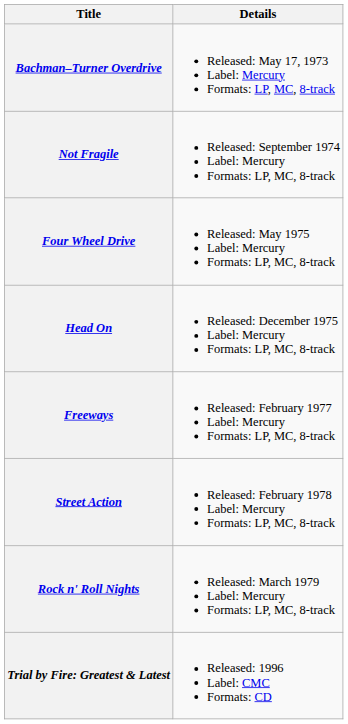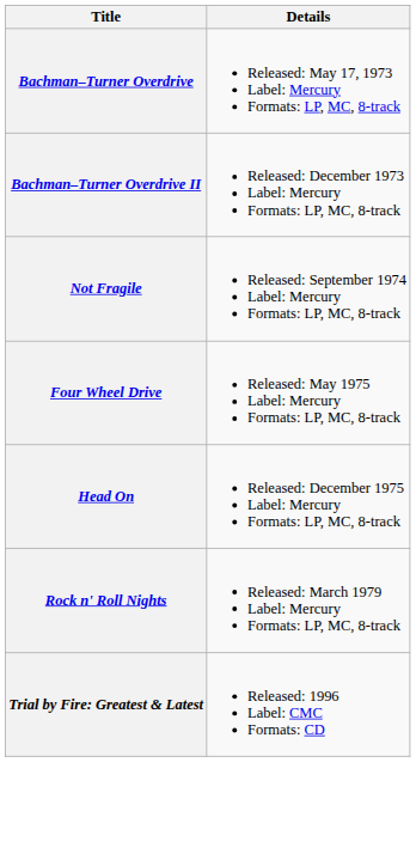+ row: Bachman–Turner Overdrive II | Released: December 1973 Label: Mercury Formats: LP, MC, 8-track
- row: Freeways | Released: February 1977 Label: Mercury Formats: LP, MC, 8-track
- row: Street Action | Released: February 1978 Label: Mercury Formats: LP, MC, 8-track
